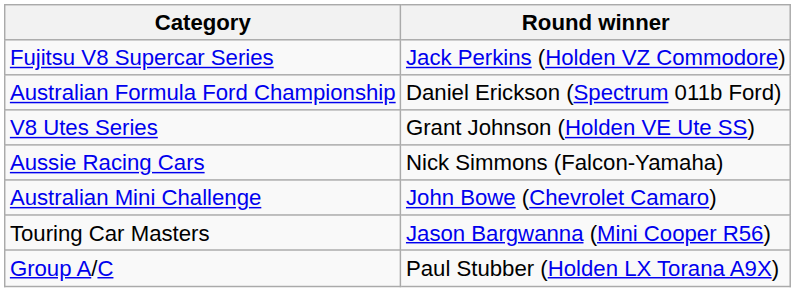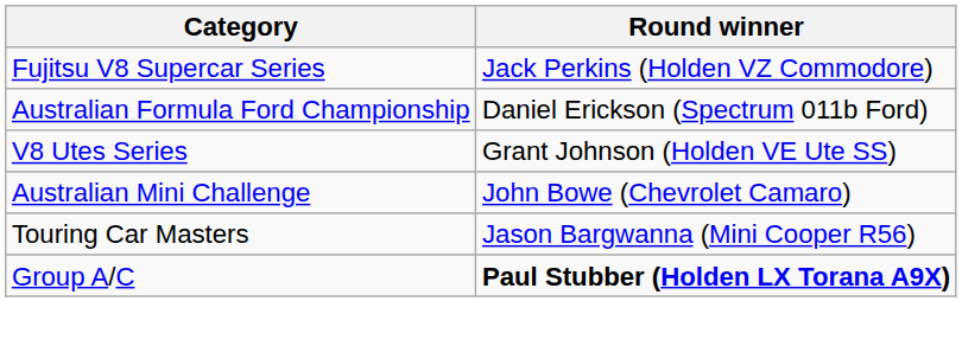- row: Aussie Racing Cars | Nick Simmons (Falcon-Yamaha)
Group A/C | Round winner: normal -> bold
